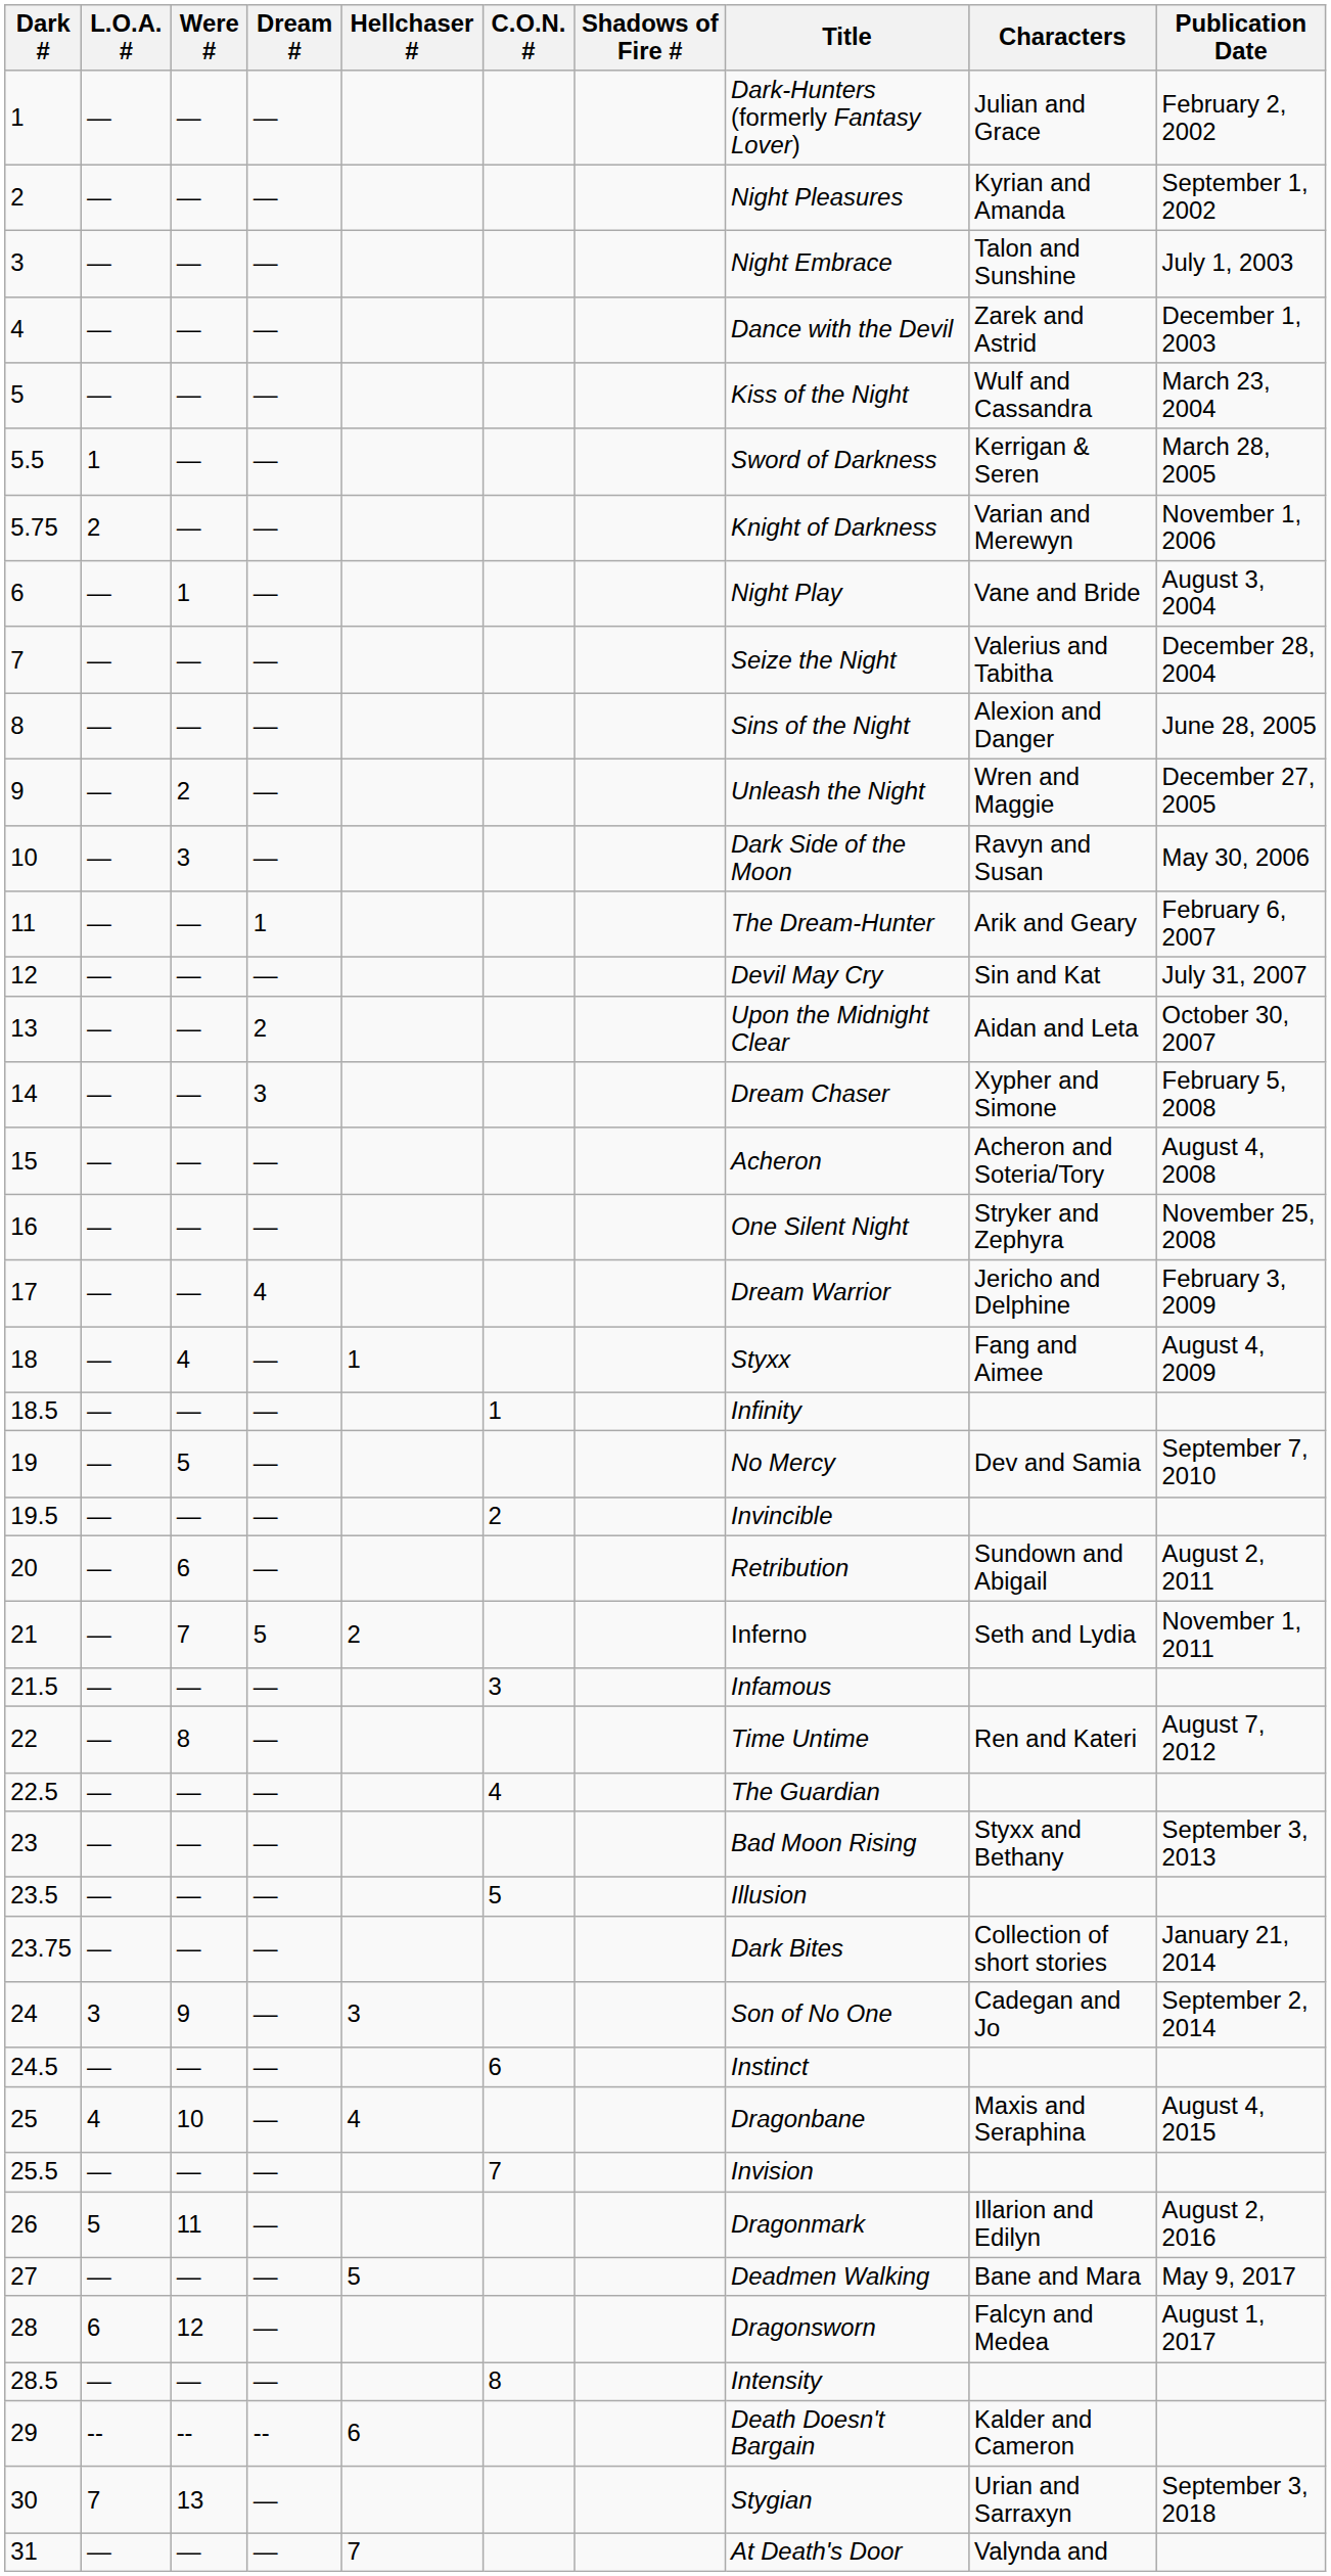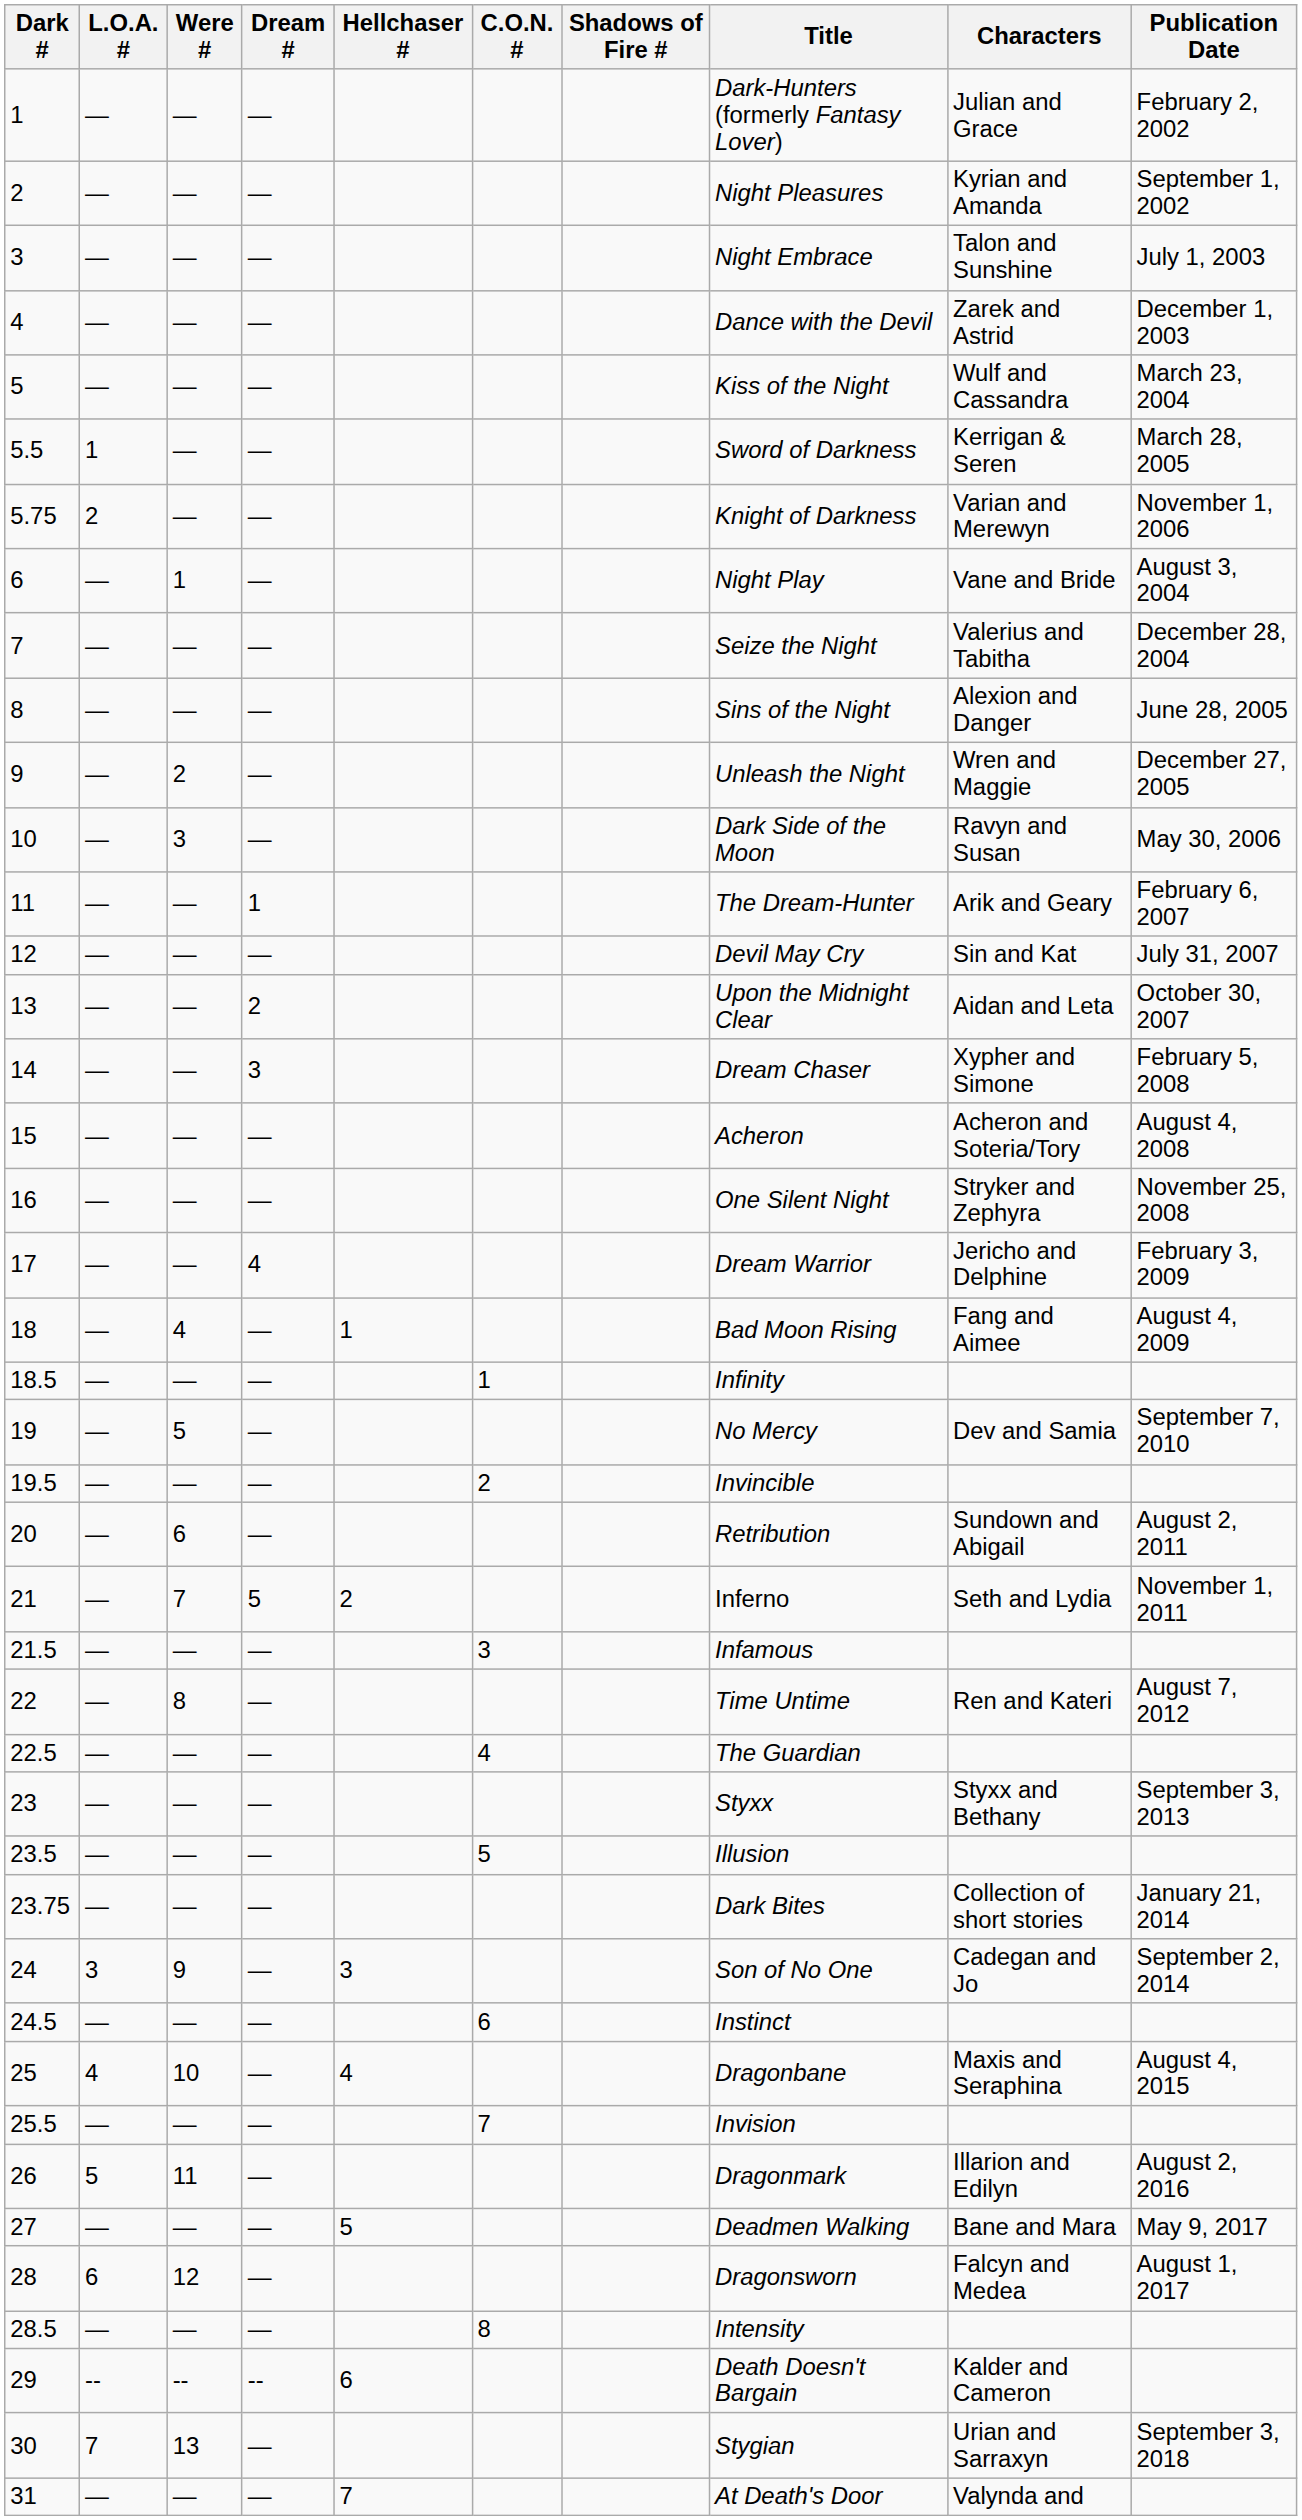18 | Title: Styxx -> Bad Moon Rising
23 | Title: Bad Moon Rising -> Styxx
